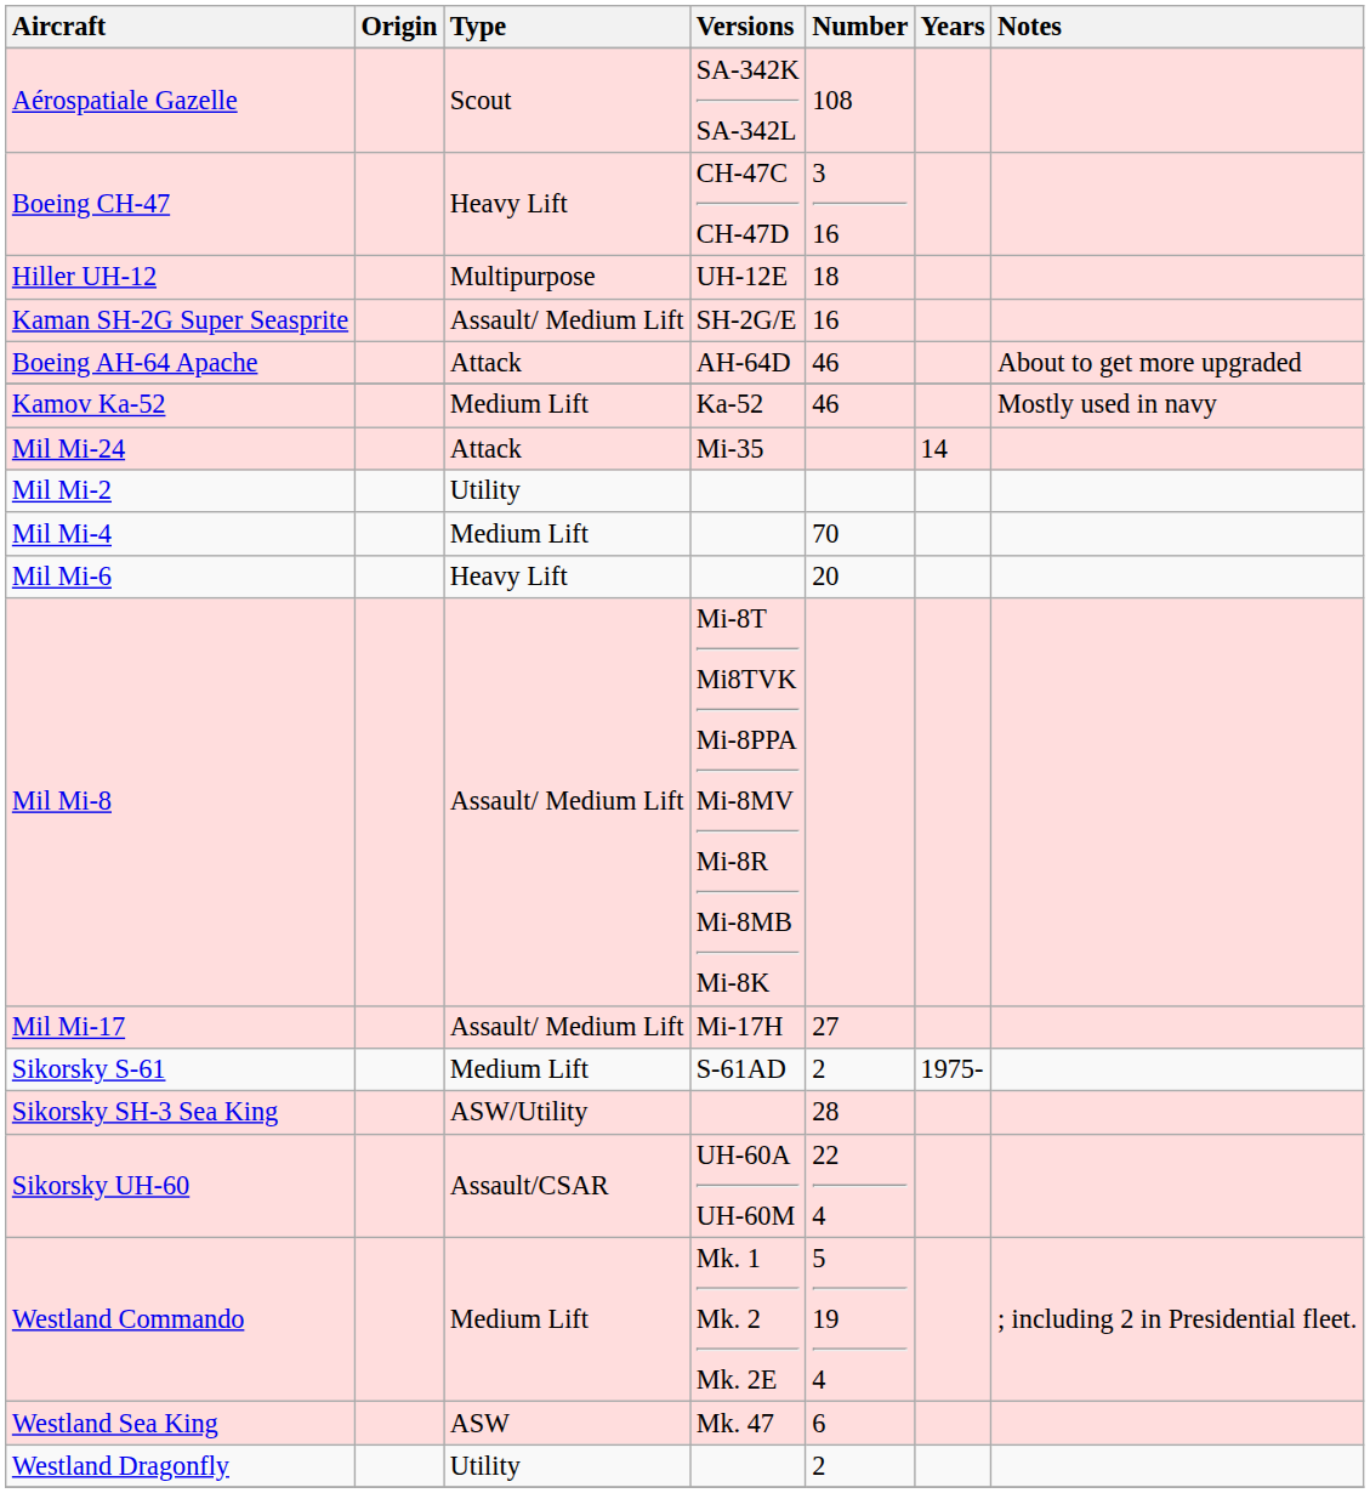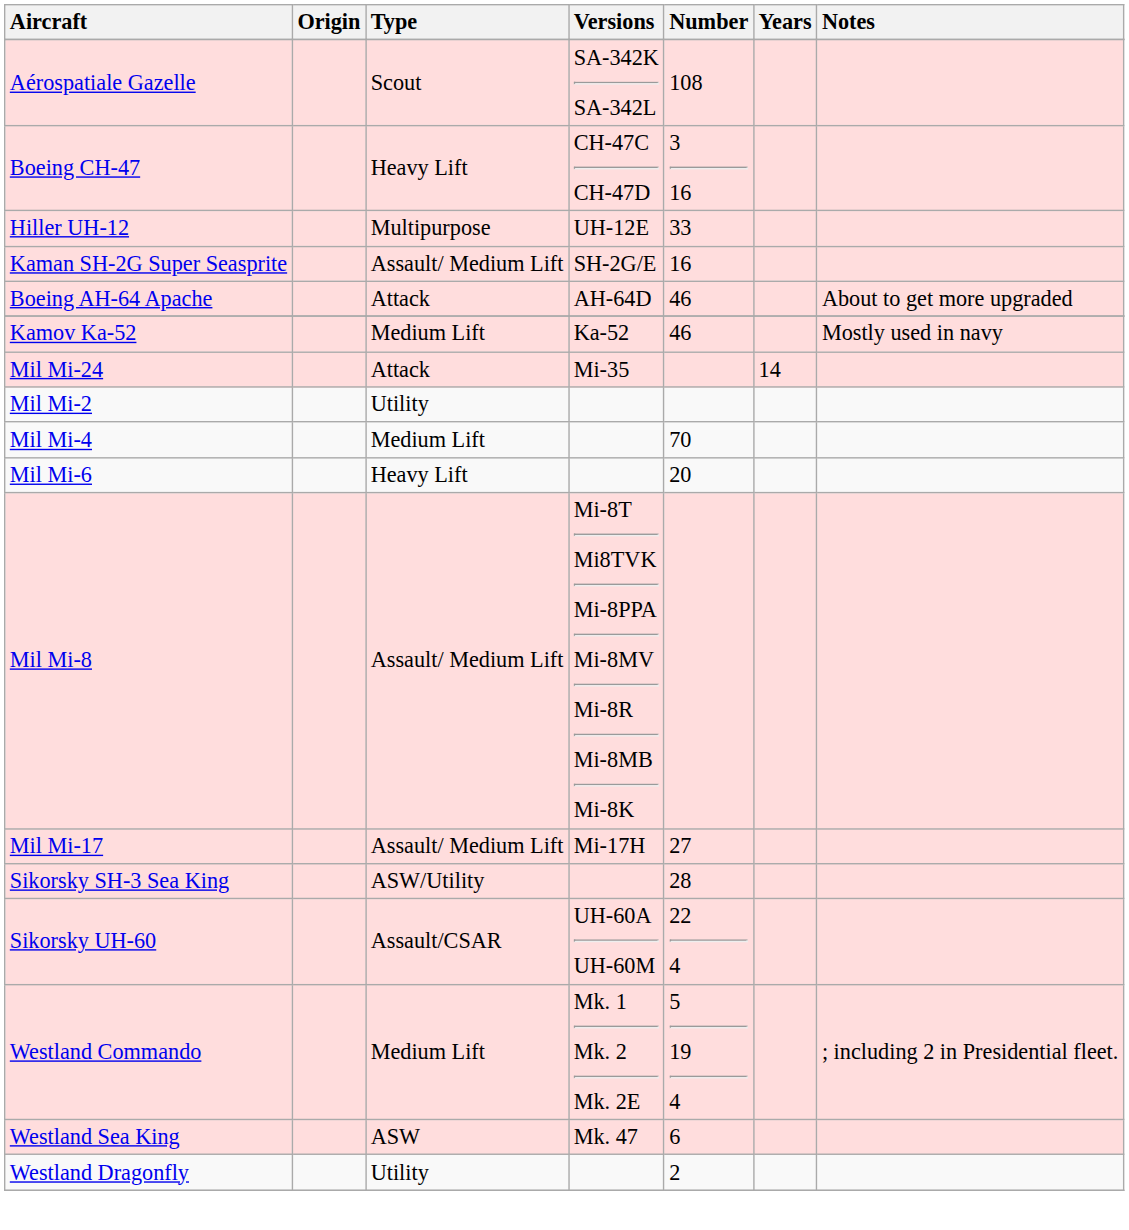Hiller UH-12 | Number: 18 -> 33
- row: Sikorsky S-61 | Medium Lift | S-61AD | 2 | 1975-
